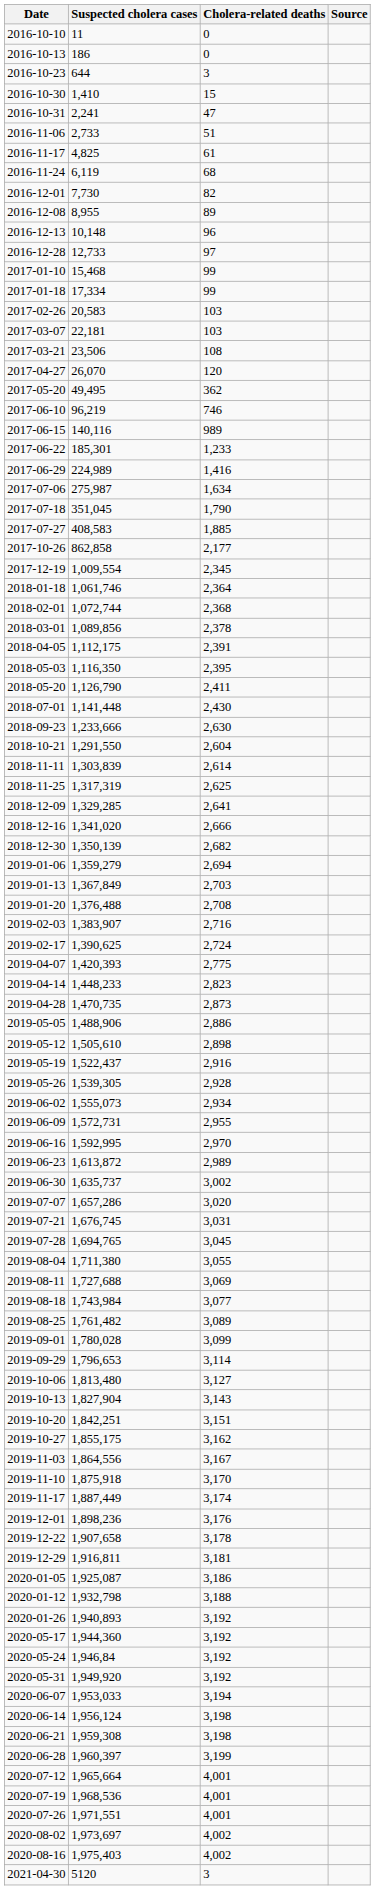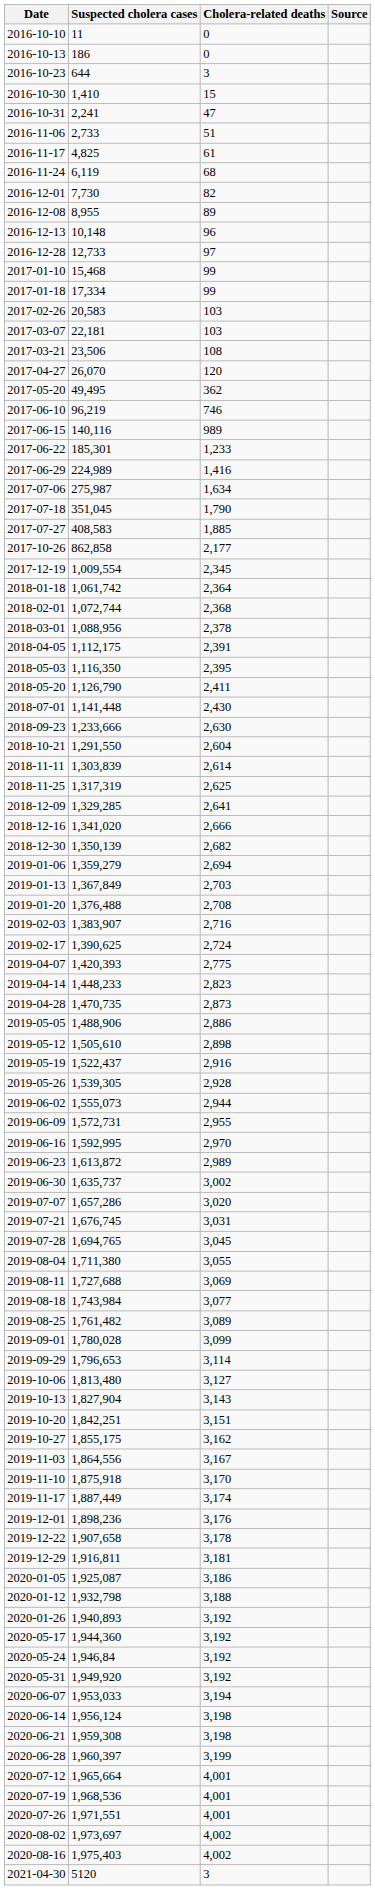2018-01-18 | Suspected cholera cases: 1,061,746 -> 1,061,742
2018-03-01 | Suspected cholera cases: 1,089,856 -> 1,088,956
2019-06-02 | Cholera-related deaths: 2,934 -> 2,944
